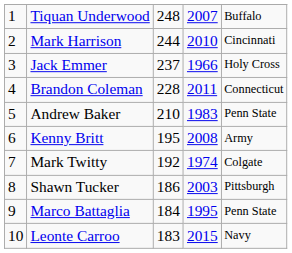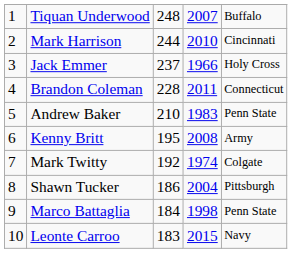Shawn Tucker | column 4: 2003 -> 2004
Marco Battaglia | column 4: 1995 -> 1998
